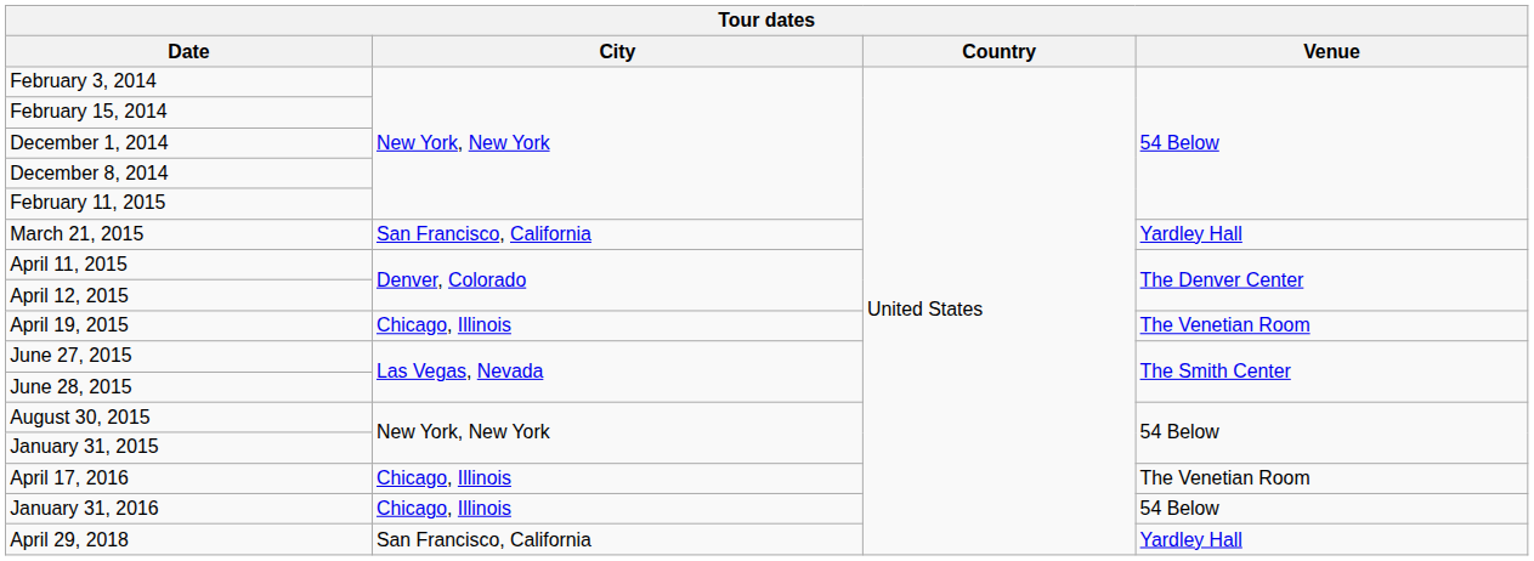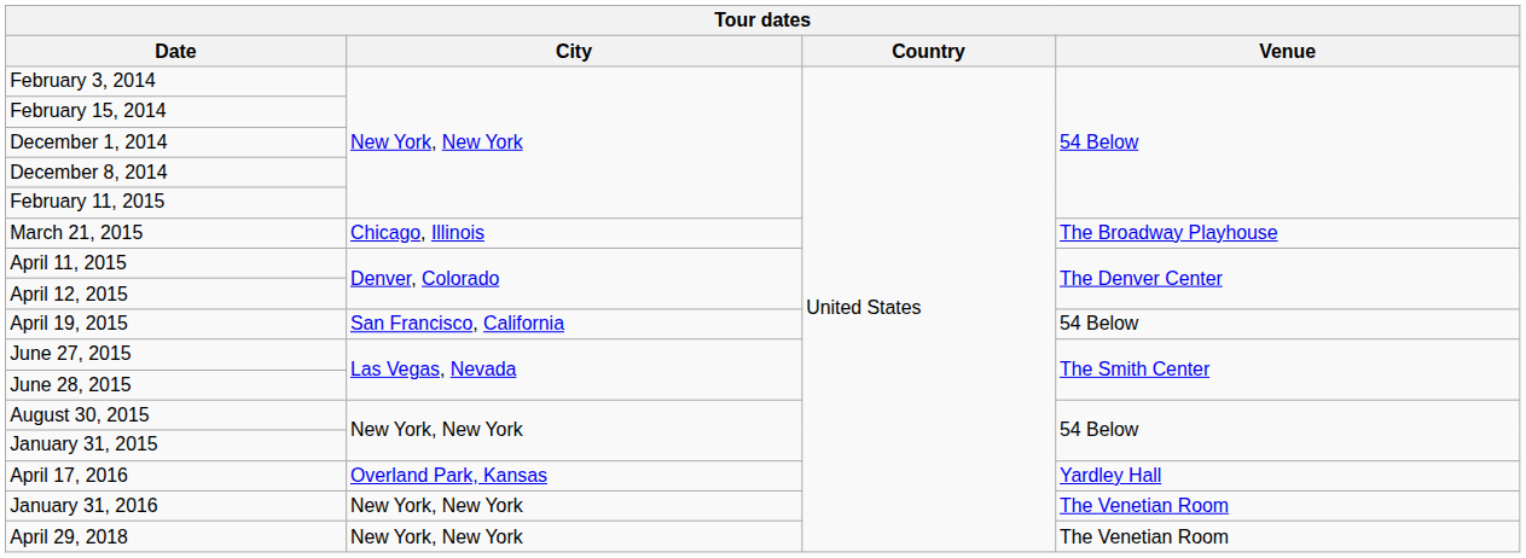March 21, 2015 | City: San Francisco, California -> Chicago, Illinois
March 21, 2015 | Venue: Yardley Hall -> The Broadway Playhouse
April 19, 2015 | City: Chicago, Illinois -> San Francisco, California
April 19, 2015 | Venue: The Venetian Room -> 54 Below
April 17, 2016 | City: Chicago, Illinois -> Overland Park, Kansas
April 17, 2016 | Venue: The Venetian Room -> Yardley Hall
January 31, 2016 | City: Chicago, Illinois -> New York, New York
January 31, 2016 | Venue: 54 Below -> The Venetian Room
April 29, 2018 | City: San Francisco, California -> New York, New York
April 29, 2018 | Venue: Yardley Hall -> The Venetian Room
